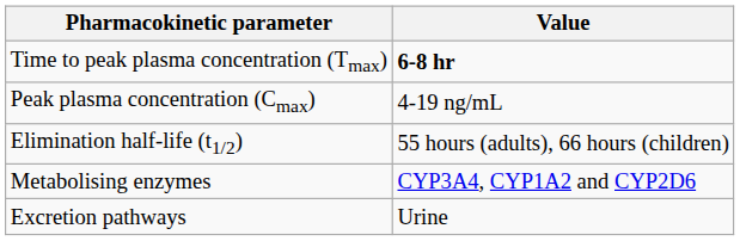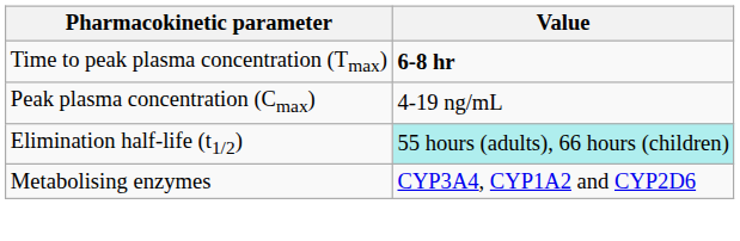Elimination half-life (t1/2) | Value: no background -> paleturquoise background
- row: Excretion pathways | Urine
